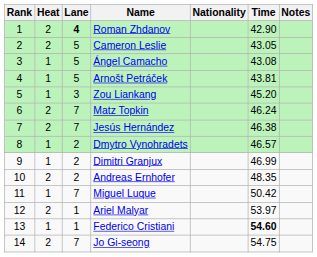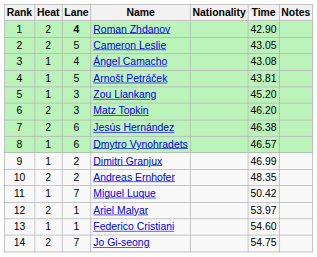Ángel Camacho | Lane: 5 -> 4
Matz Topkin | Lane: 7 -> 3
Matz Topkin | Time: 46.24 -> 46.20
Jesús Hernández | Lane: 7 -> 6
Dmytro Vynohradets | Lane: 2 -> 6
Federico Cristiani | Time: bold -> normal
